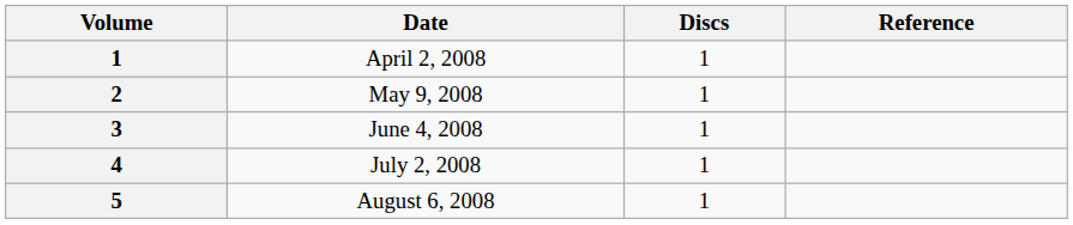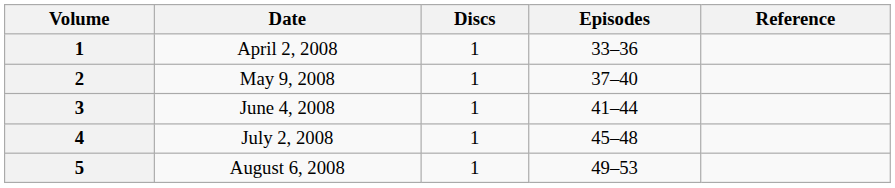+ column: Episodes | 33–36 | 37–40 | 41–44 | 45–48 | 49–53
